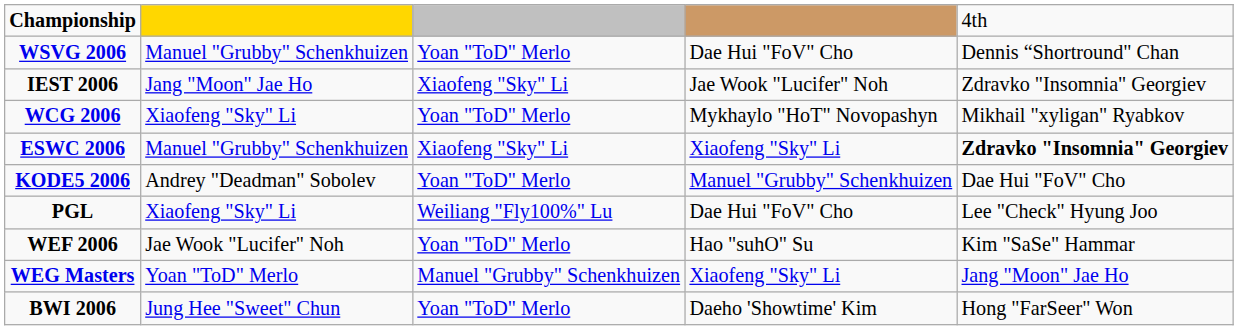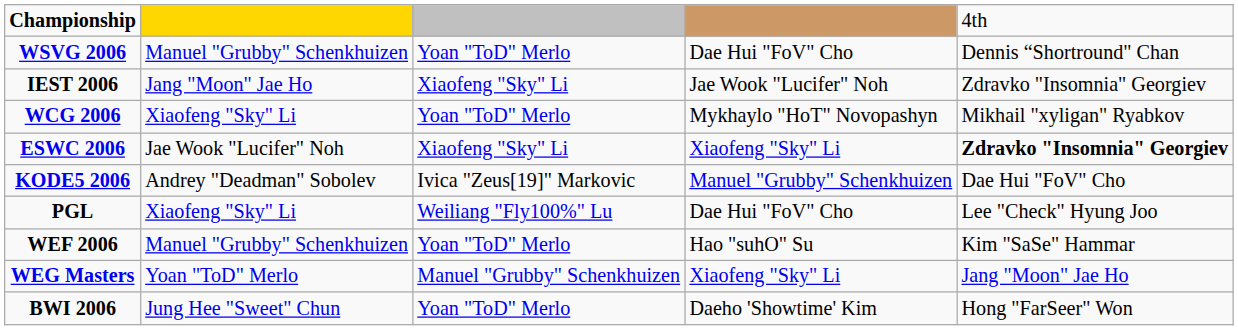ESWC 2006 | column 2: Manuel "Grubby" Schenkhuizen -> Jae Wook "Lucifer" Noh
KODE5 2006 | column 3: Yoan "ToD" Merlo -> Ivica "Zeus[19]" Markovic
WEF 2006 | column 2: Jae Wook "Lucifer" Noh -> Manuel "Grubby" Schenkhuizen
